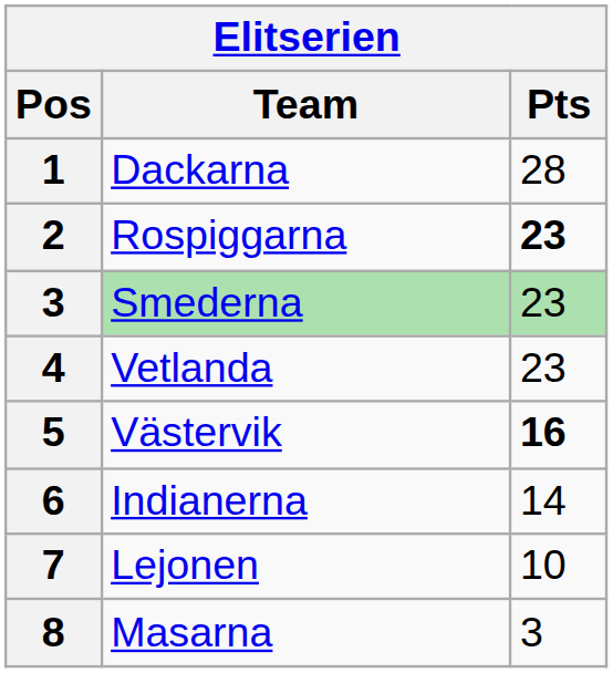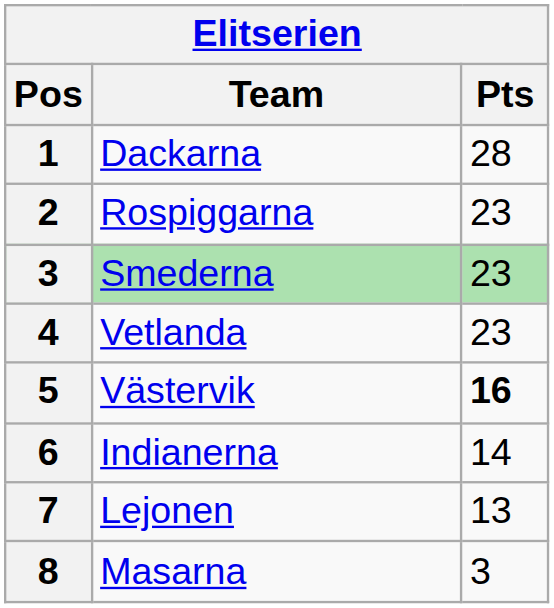Rospiggarna | Pts: bold -> normal
Lejonen | Pts: 10 -> 13
